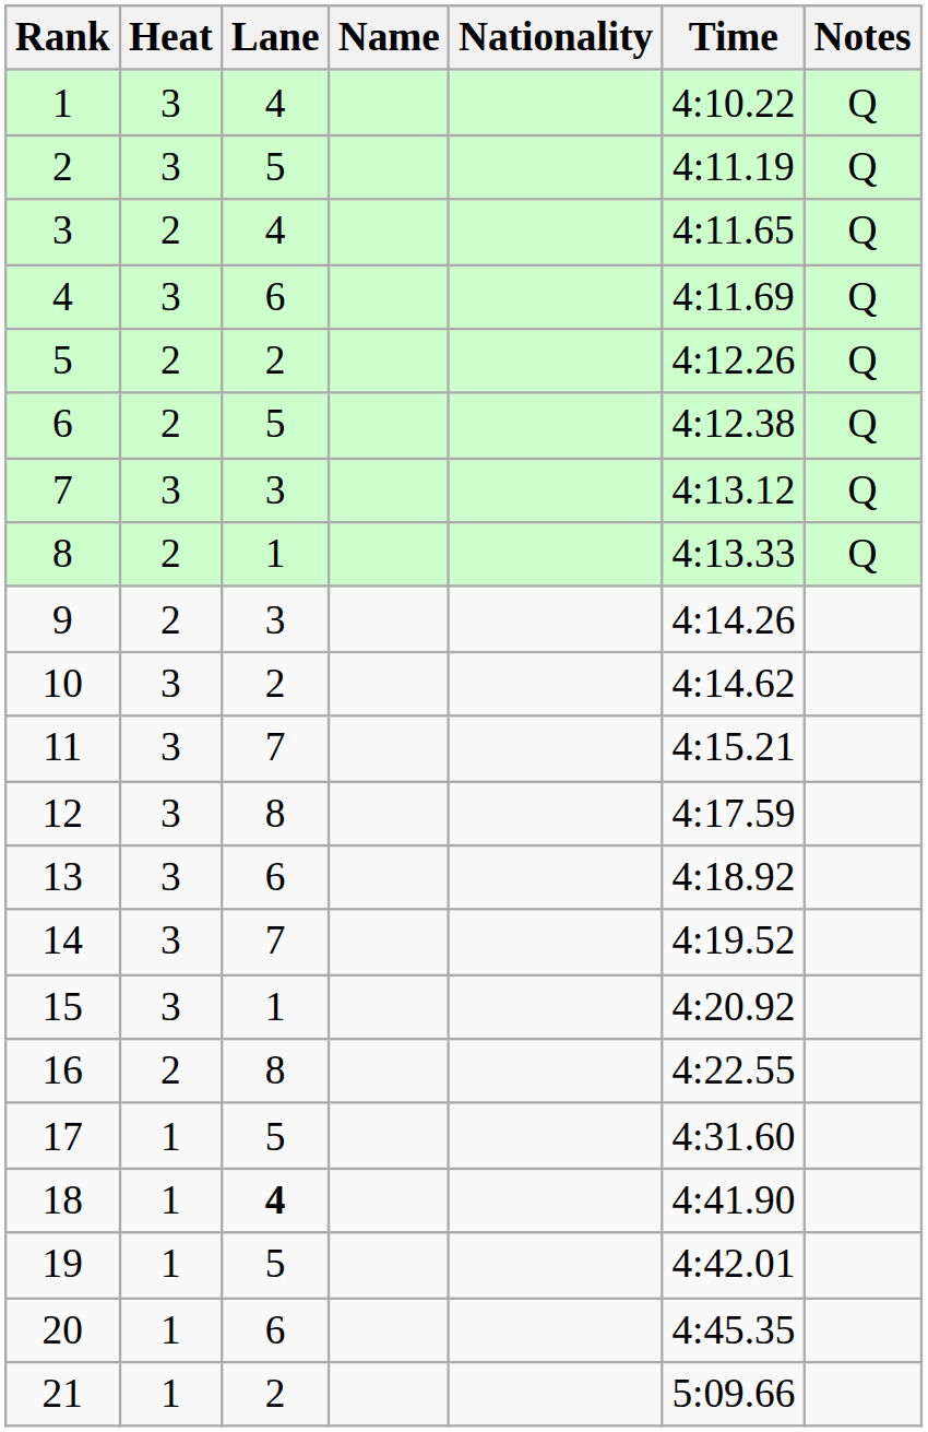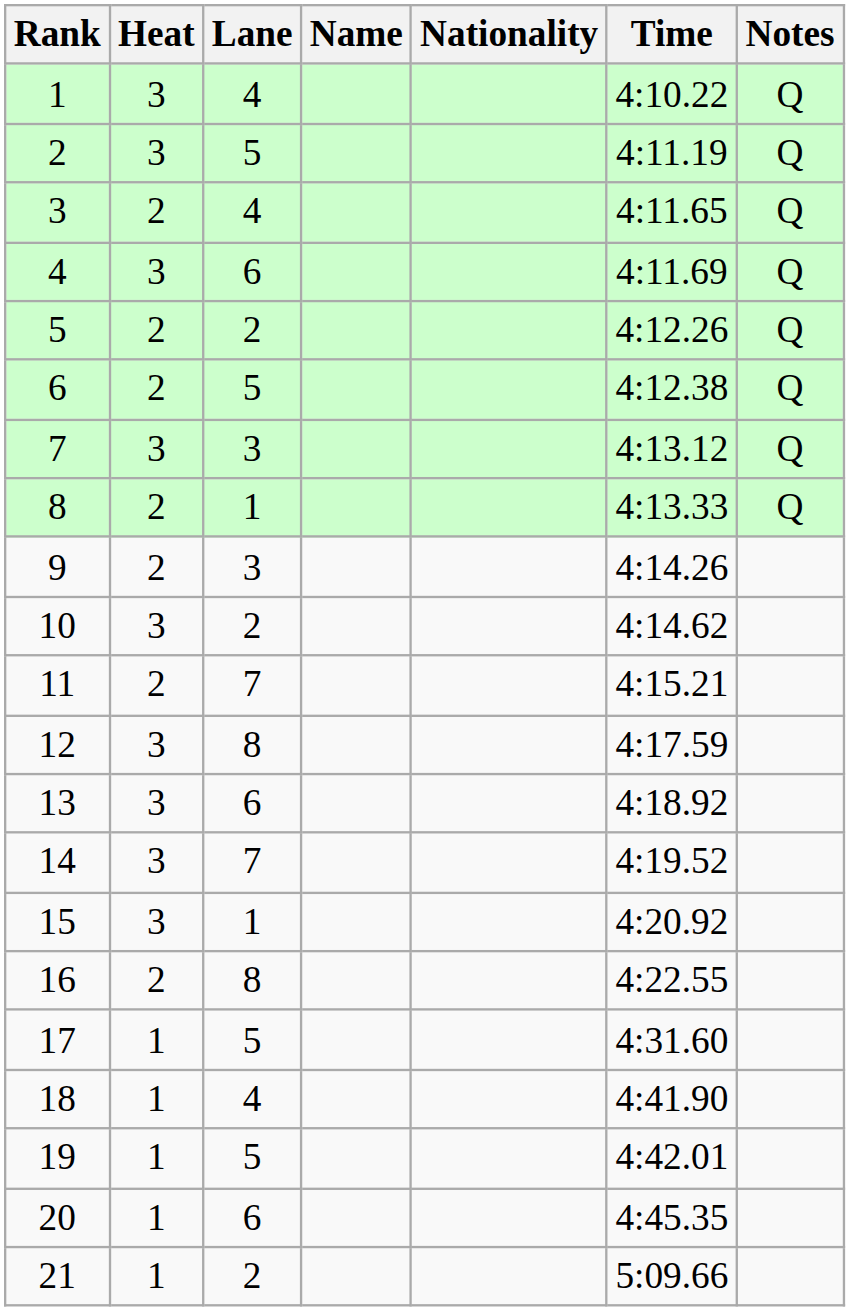11 | Heat: 3 -> 2
18 | Lane: bold -> normal
